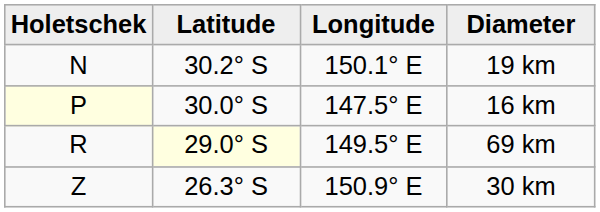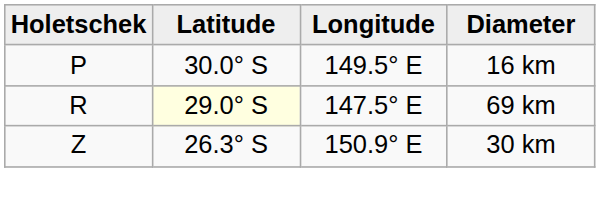- row: N | 30.2° S | 150.1° E | 19 km
16 km | Holetschek: lightyellow background -> no background
16 km | Longitude: 147.5° E -> 149.5° E
69 km | Longitude: 149.5° E -> 147.5° E
